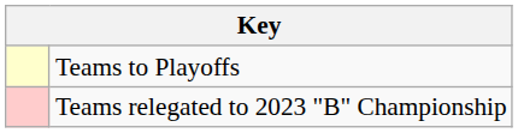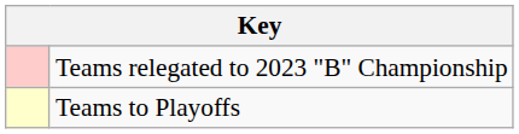rows swapped: Teams to Playoffs <-> Teams relegated to 2023 "B" Championship
